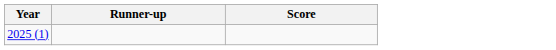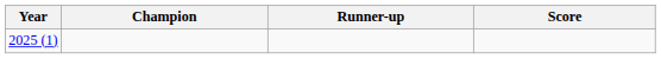+ column: Champion
